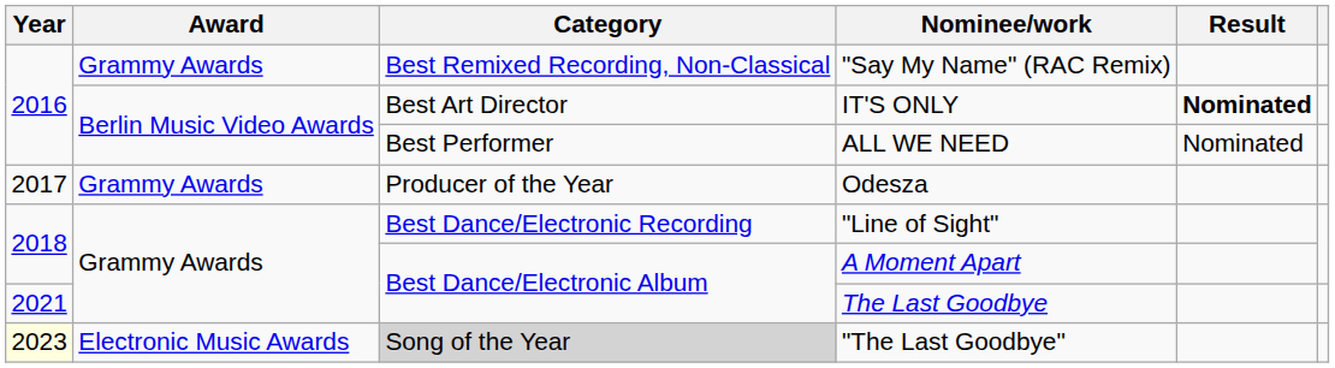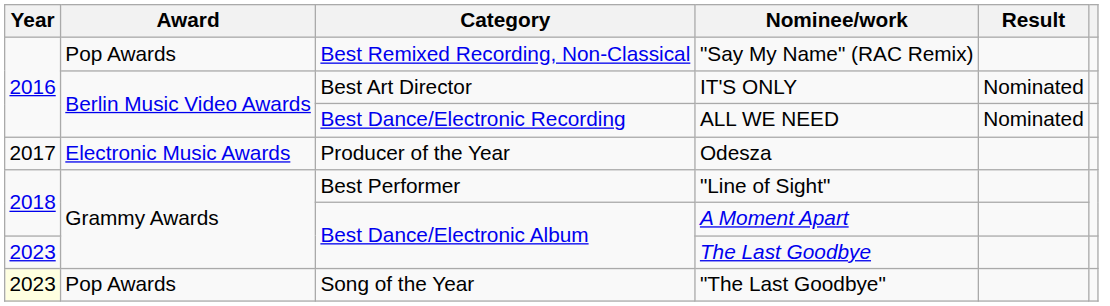"Say My Name" (RAC Remix) | Award: Grammy Awards -> Pop Awards
IT'S ONLY | Result: bold -> normal
ALL WE NEED | Category: Best Performer -> Best Dance/Electronic Recording
Odesza | Award: Grammy Awards -> Electronic Music Awards
"Line of Sight" | Category: Best Dance/Electronic Recording -> Best Performer
The Last Goodbye | Year: 2021 -> 2023
"The Last Goodbye" | Award: Electronic Music Awards -> Pop Awards
"The Last Goodbye" | Category: lightgrey background -> no background
